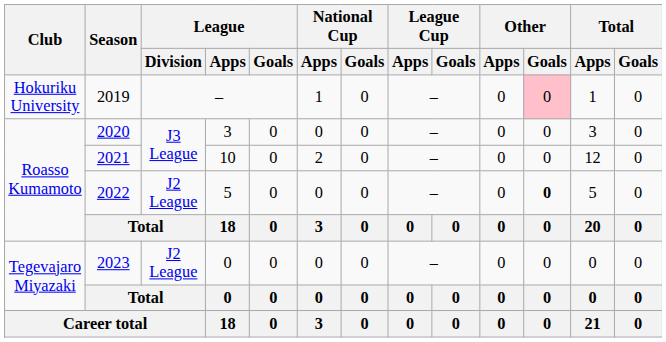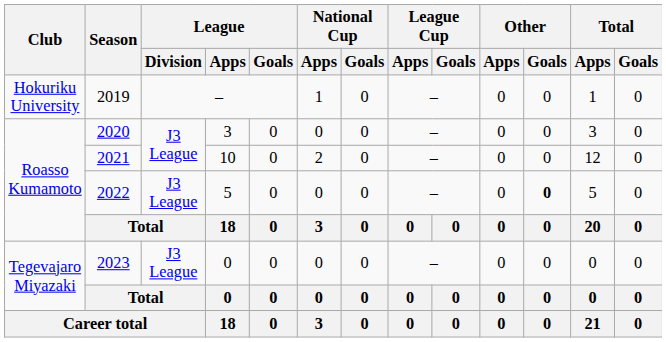2019 | Other / Goals: pink background -> no background
2022 | League / Division: J2 League -> J3 League
2023 | League / Division: J2 League -> J3 League
